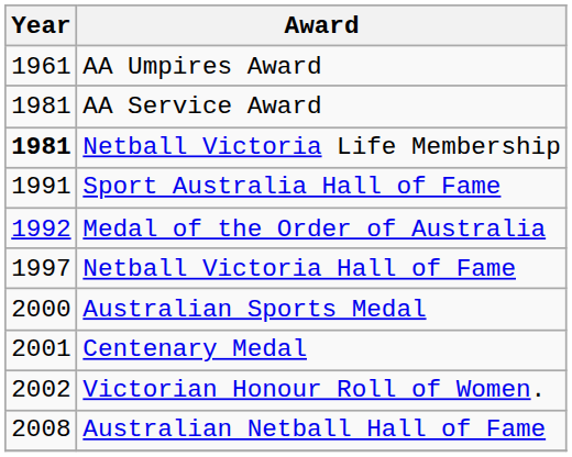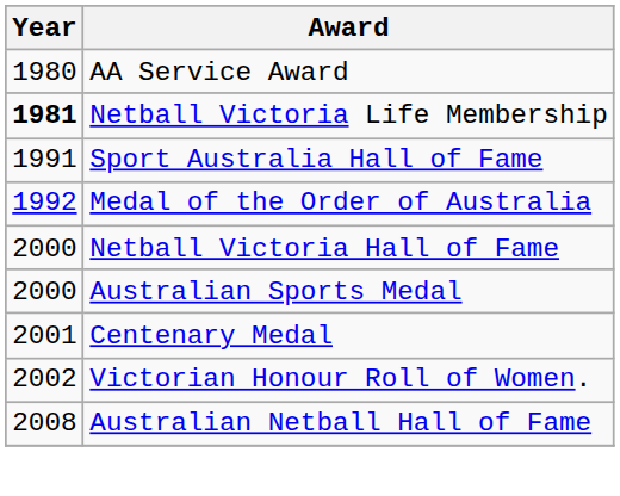- row: 1961 | AA Umpires Award
AA Service Award | Year: 1981 -> 1980
Netball Victoria Hall of Fame | Year: 1997 -> 2000
